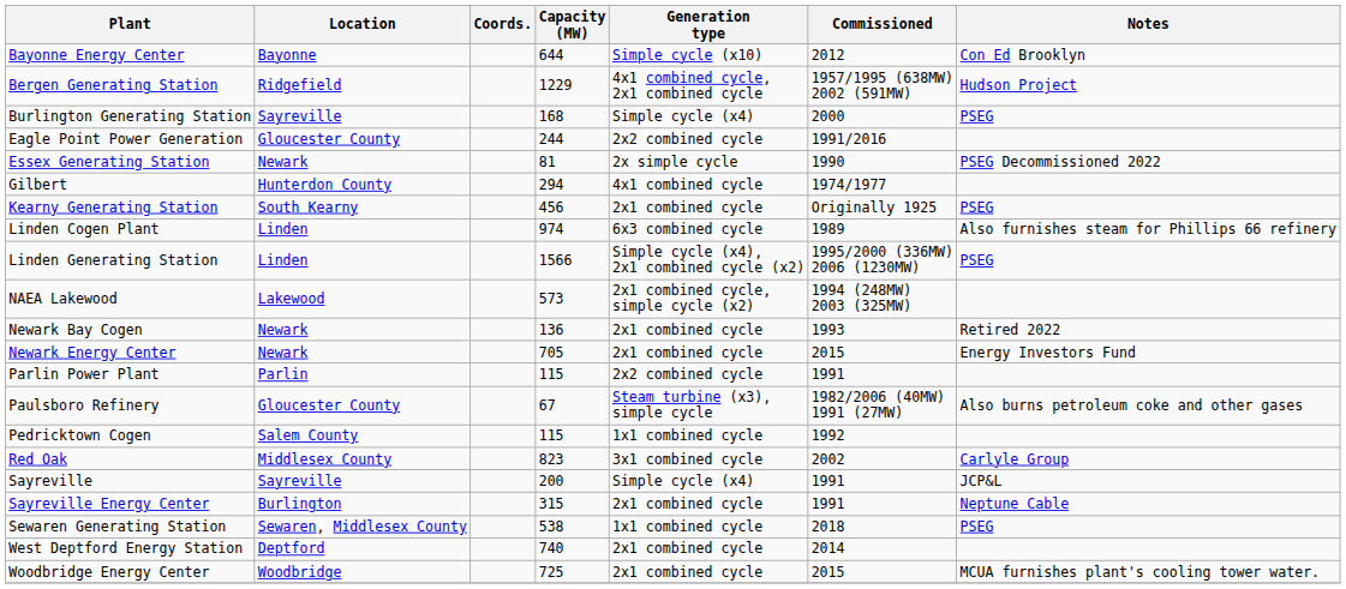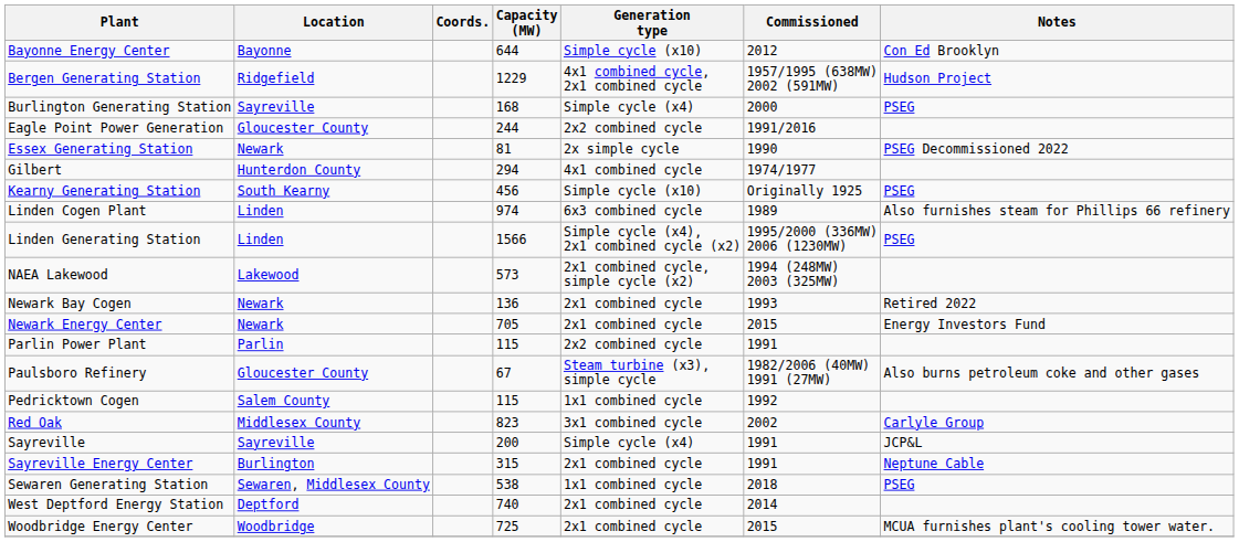Kearny Generating Station | Generation type: 2x1 combined cycle -> Simple cycle (x10)
